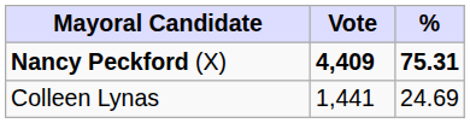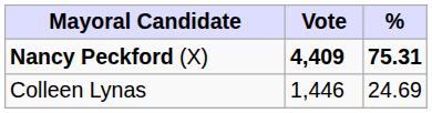Colleen Lynas | Vote: 1,441 -> 1,446
